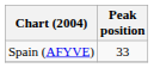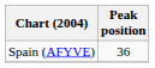Spain (AFYVE) | Peak position: 33 -> 36
